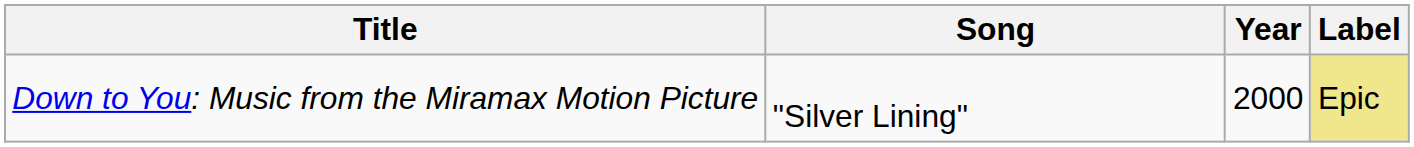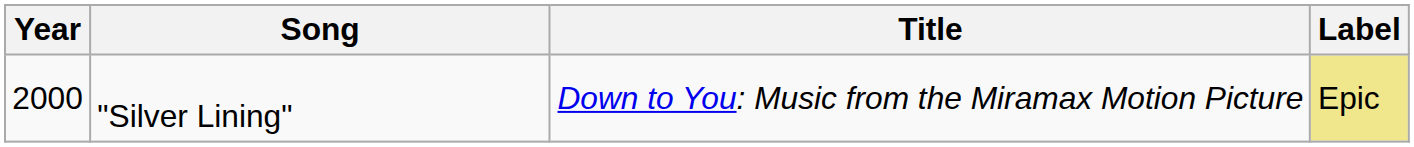columns swapped: Year <-> Title
